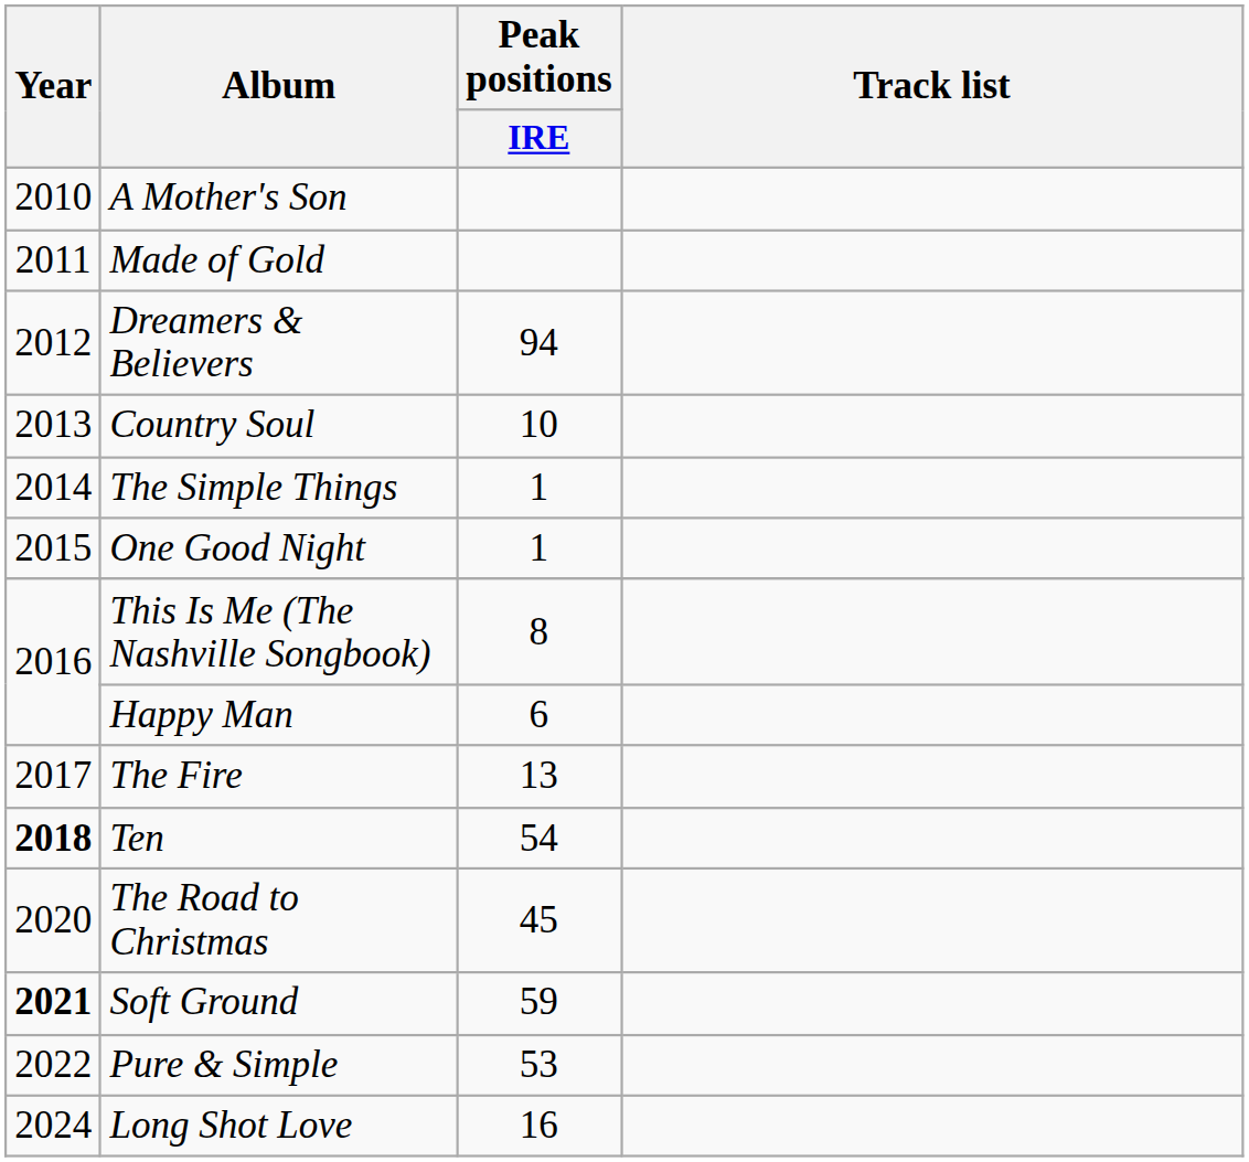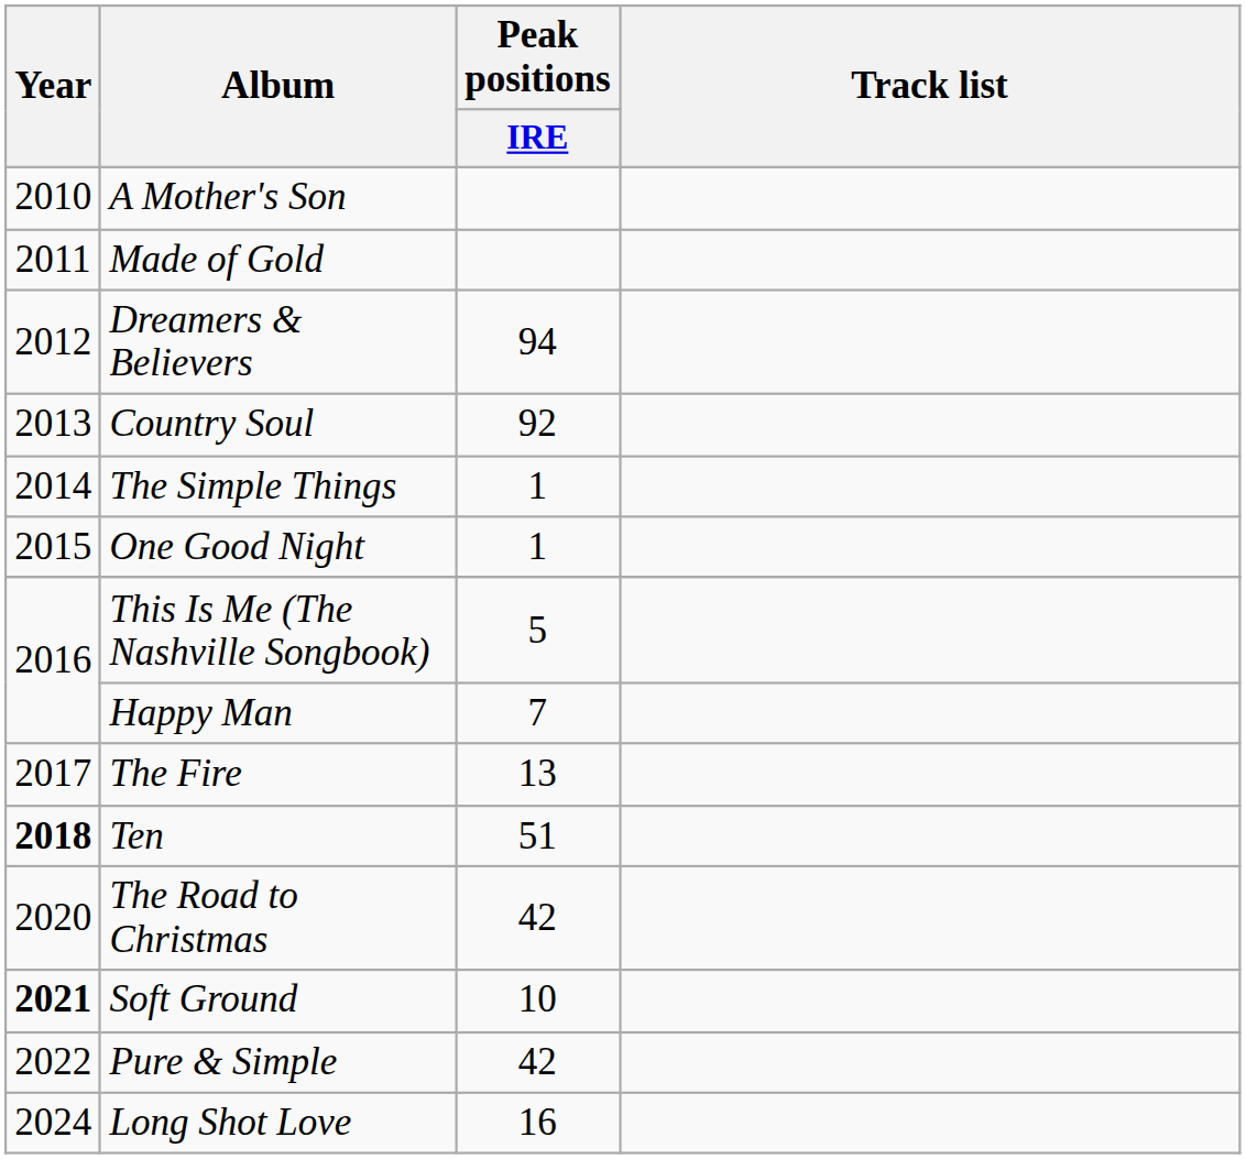Country Soul | Peak positions / IRE: 10 -> 92
This Is Me (The Nashville Songbook) | Peak positions / IRE: 8 -> 5
Happy Man | Peak positions / IRE: 6 -> 7
Ten | Peak positions / IRE: 54 -> 51
The Road to Christmas | Peak positions / IRE: 45 -> 42
Soft Ground | Peak positions / IRE: 59 -> 10
Pure & Simple | Peak positions / IRE: 53 -> 42
